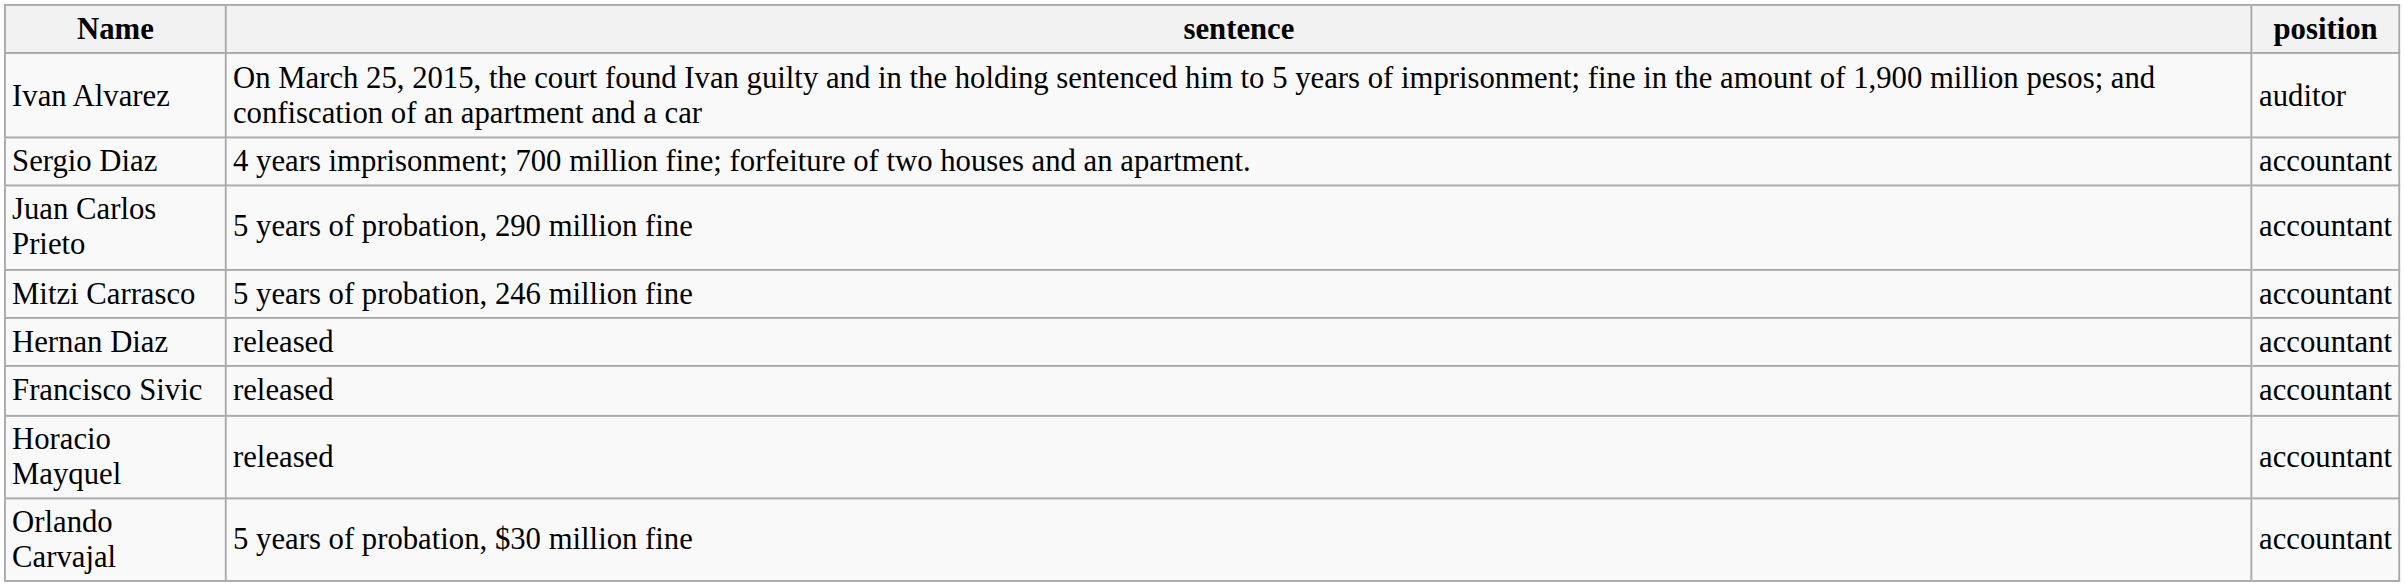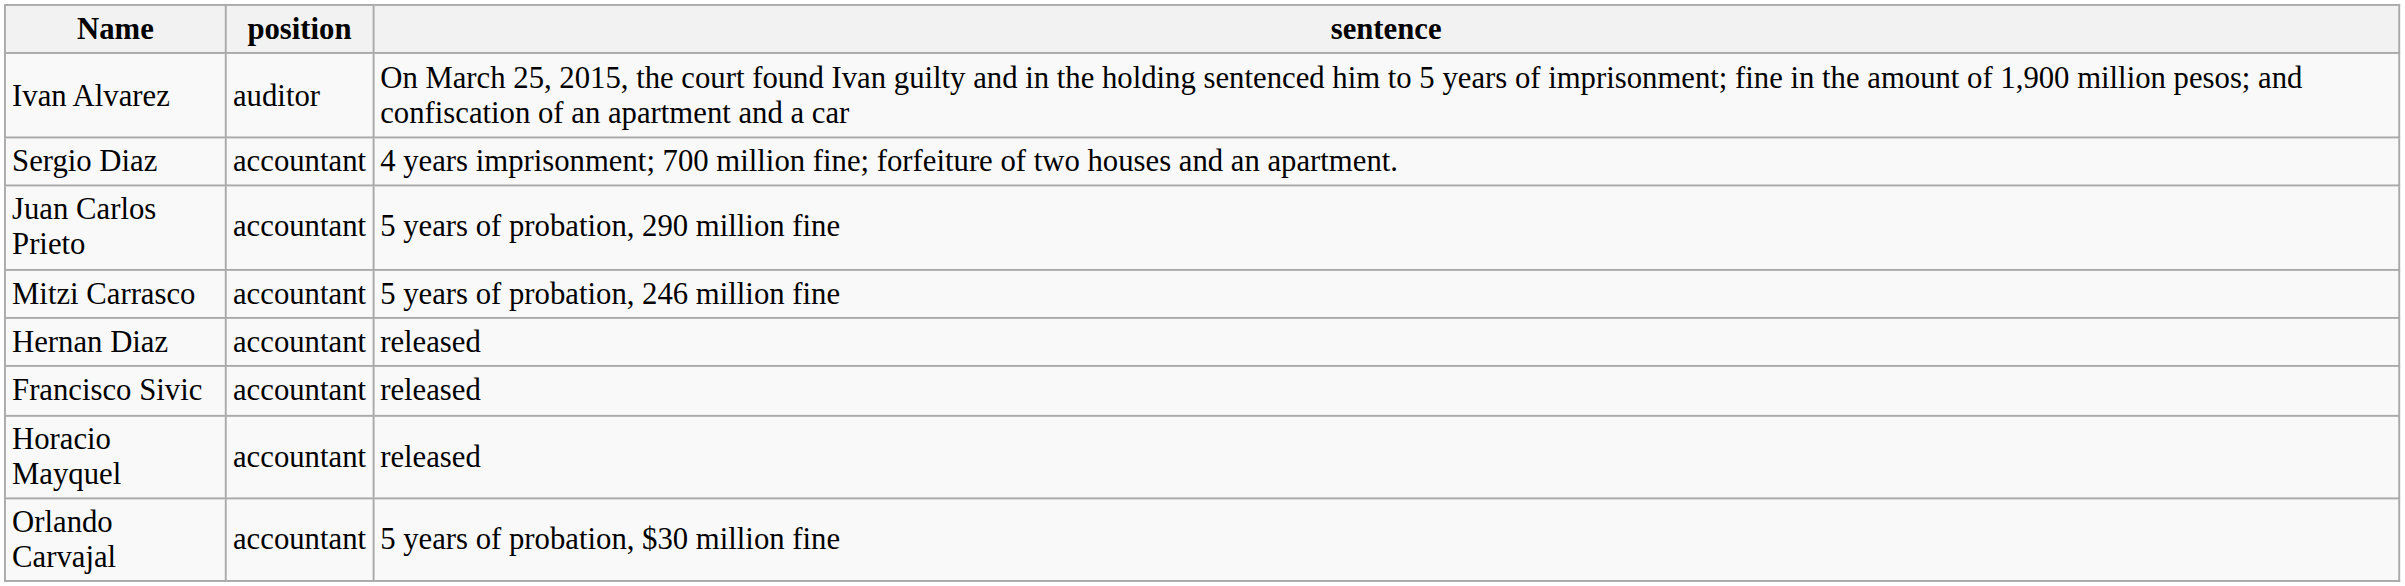columns swapped: position <-> sentence
